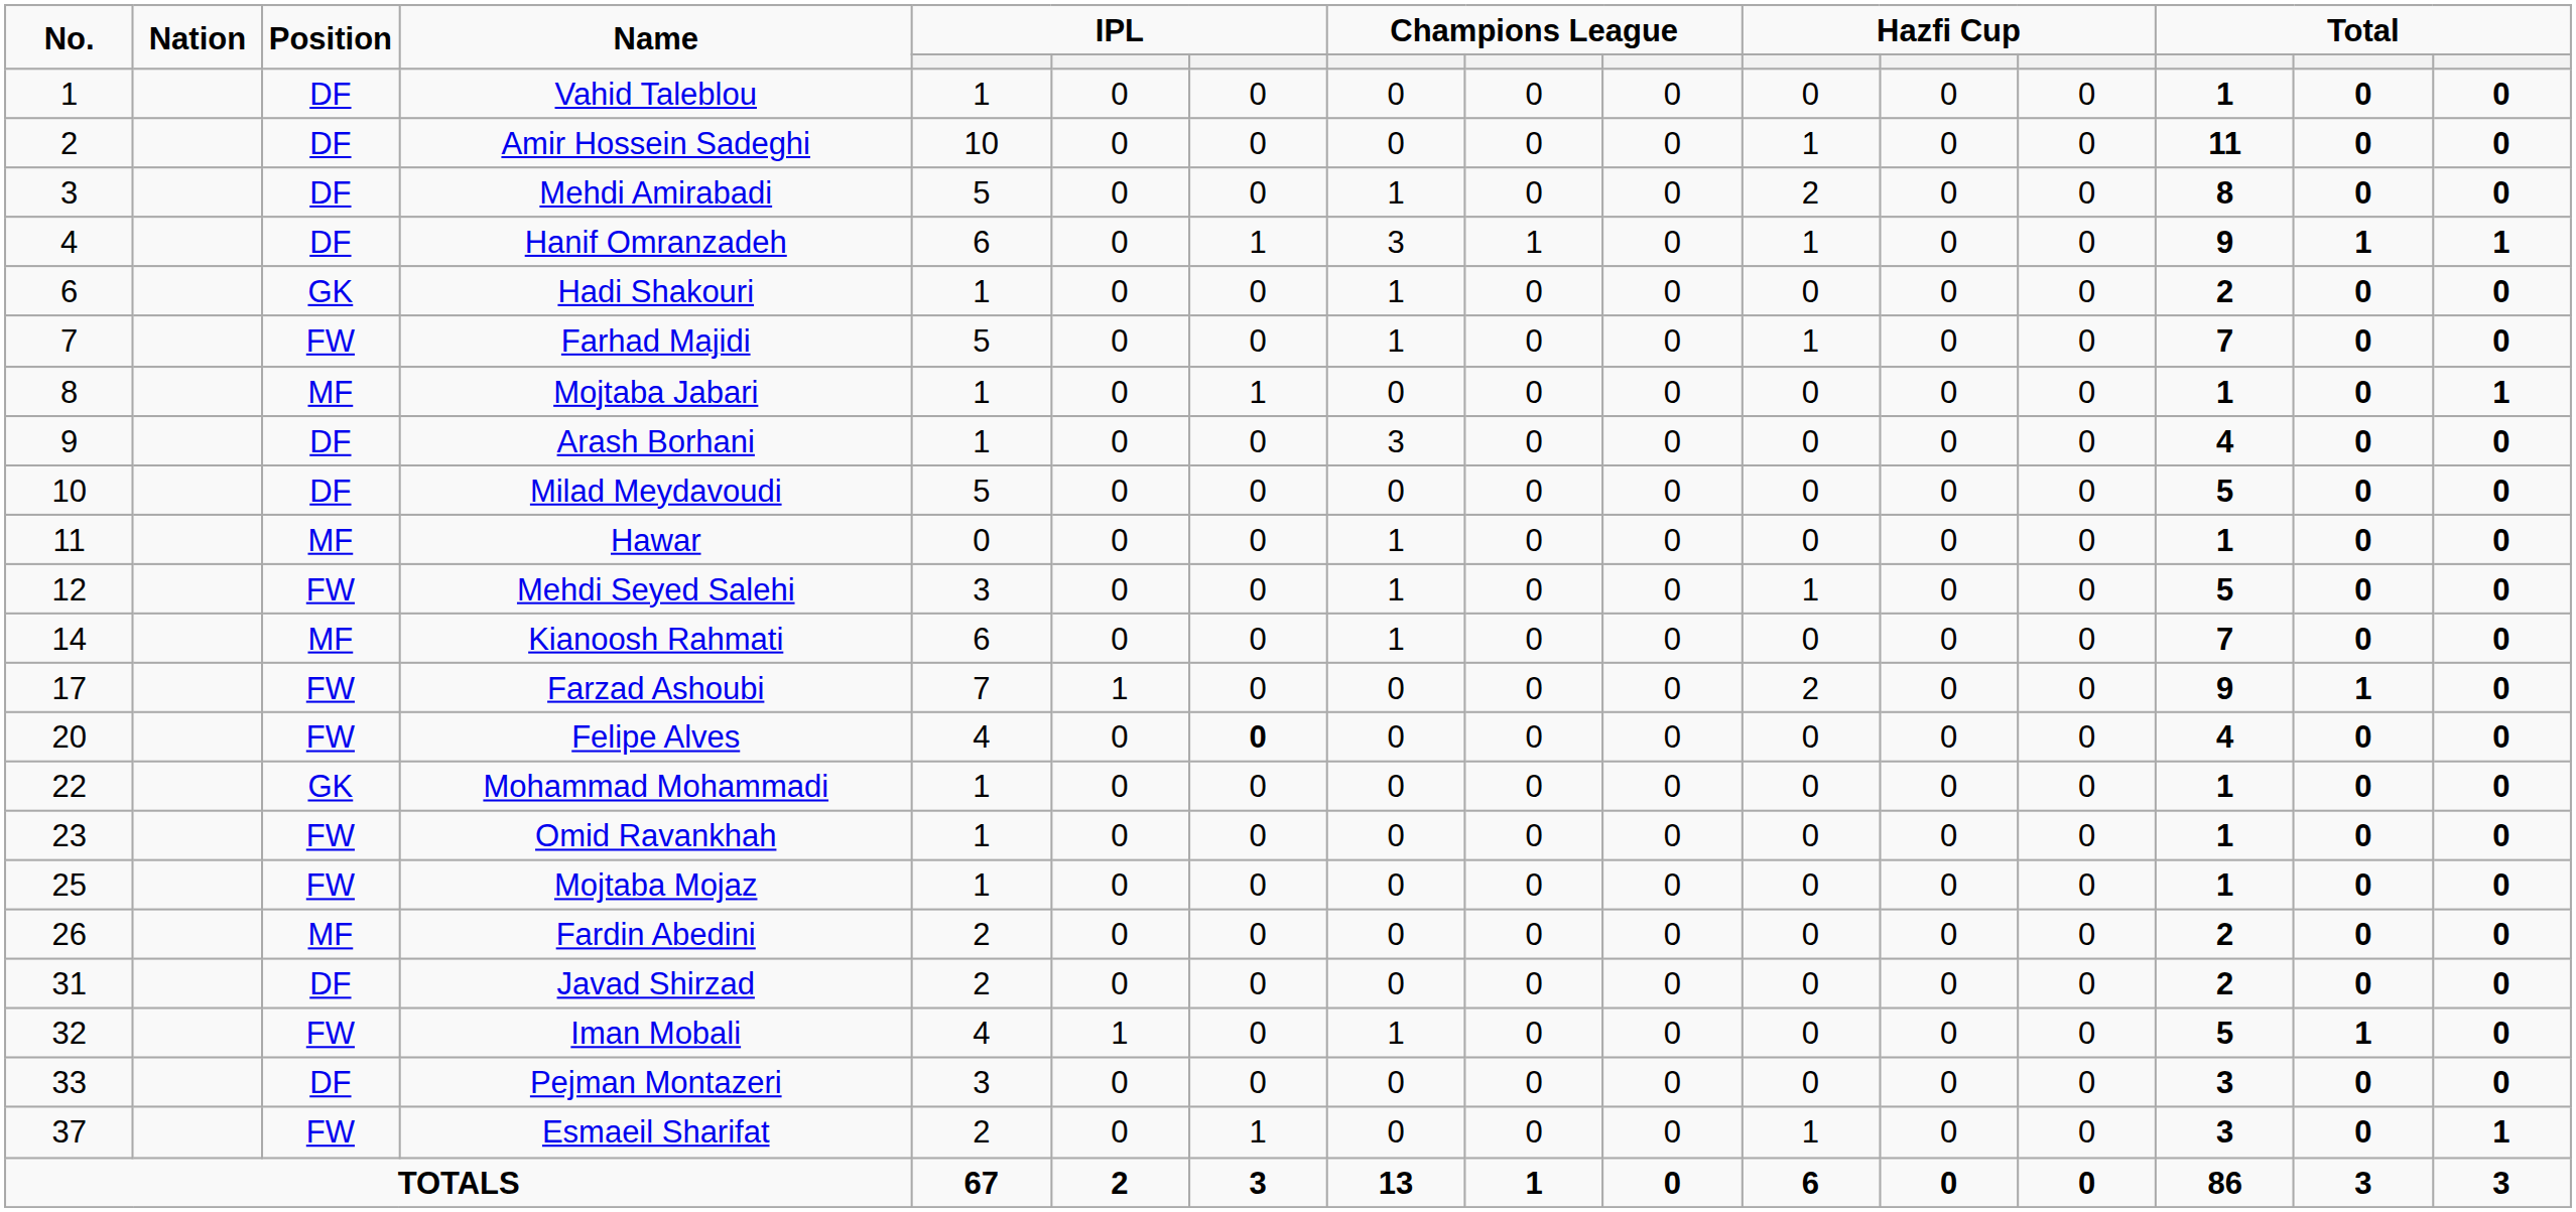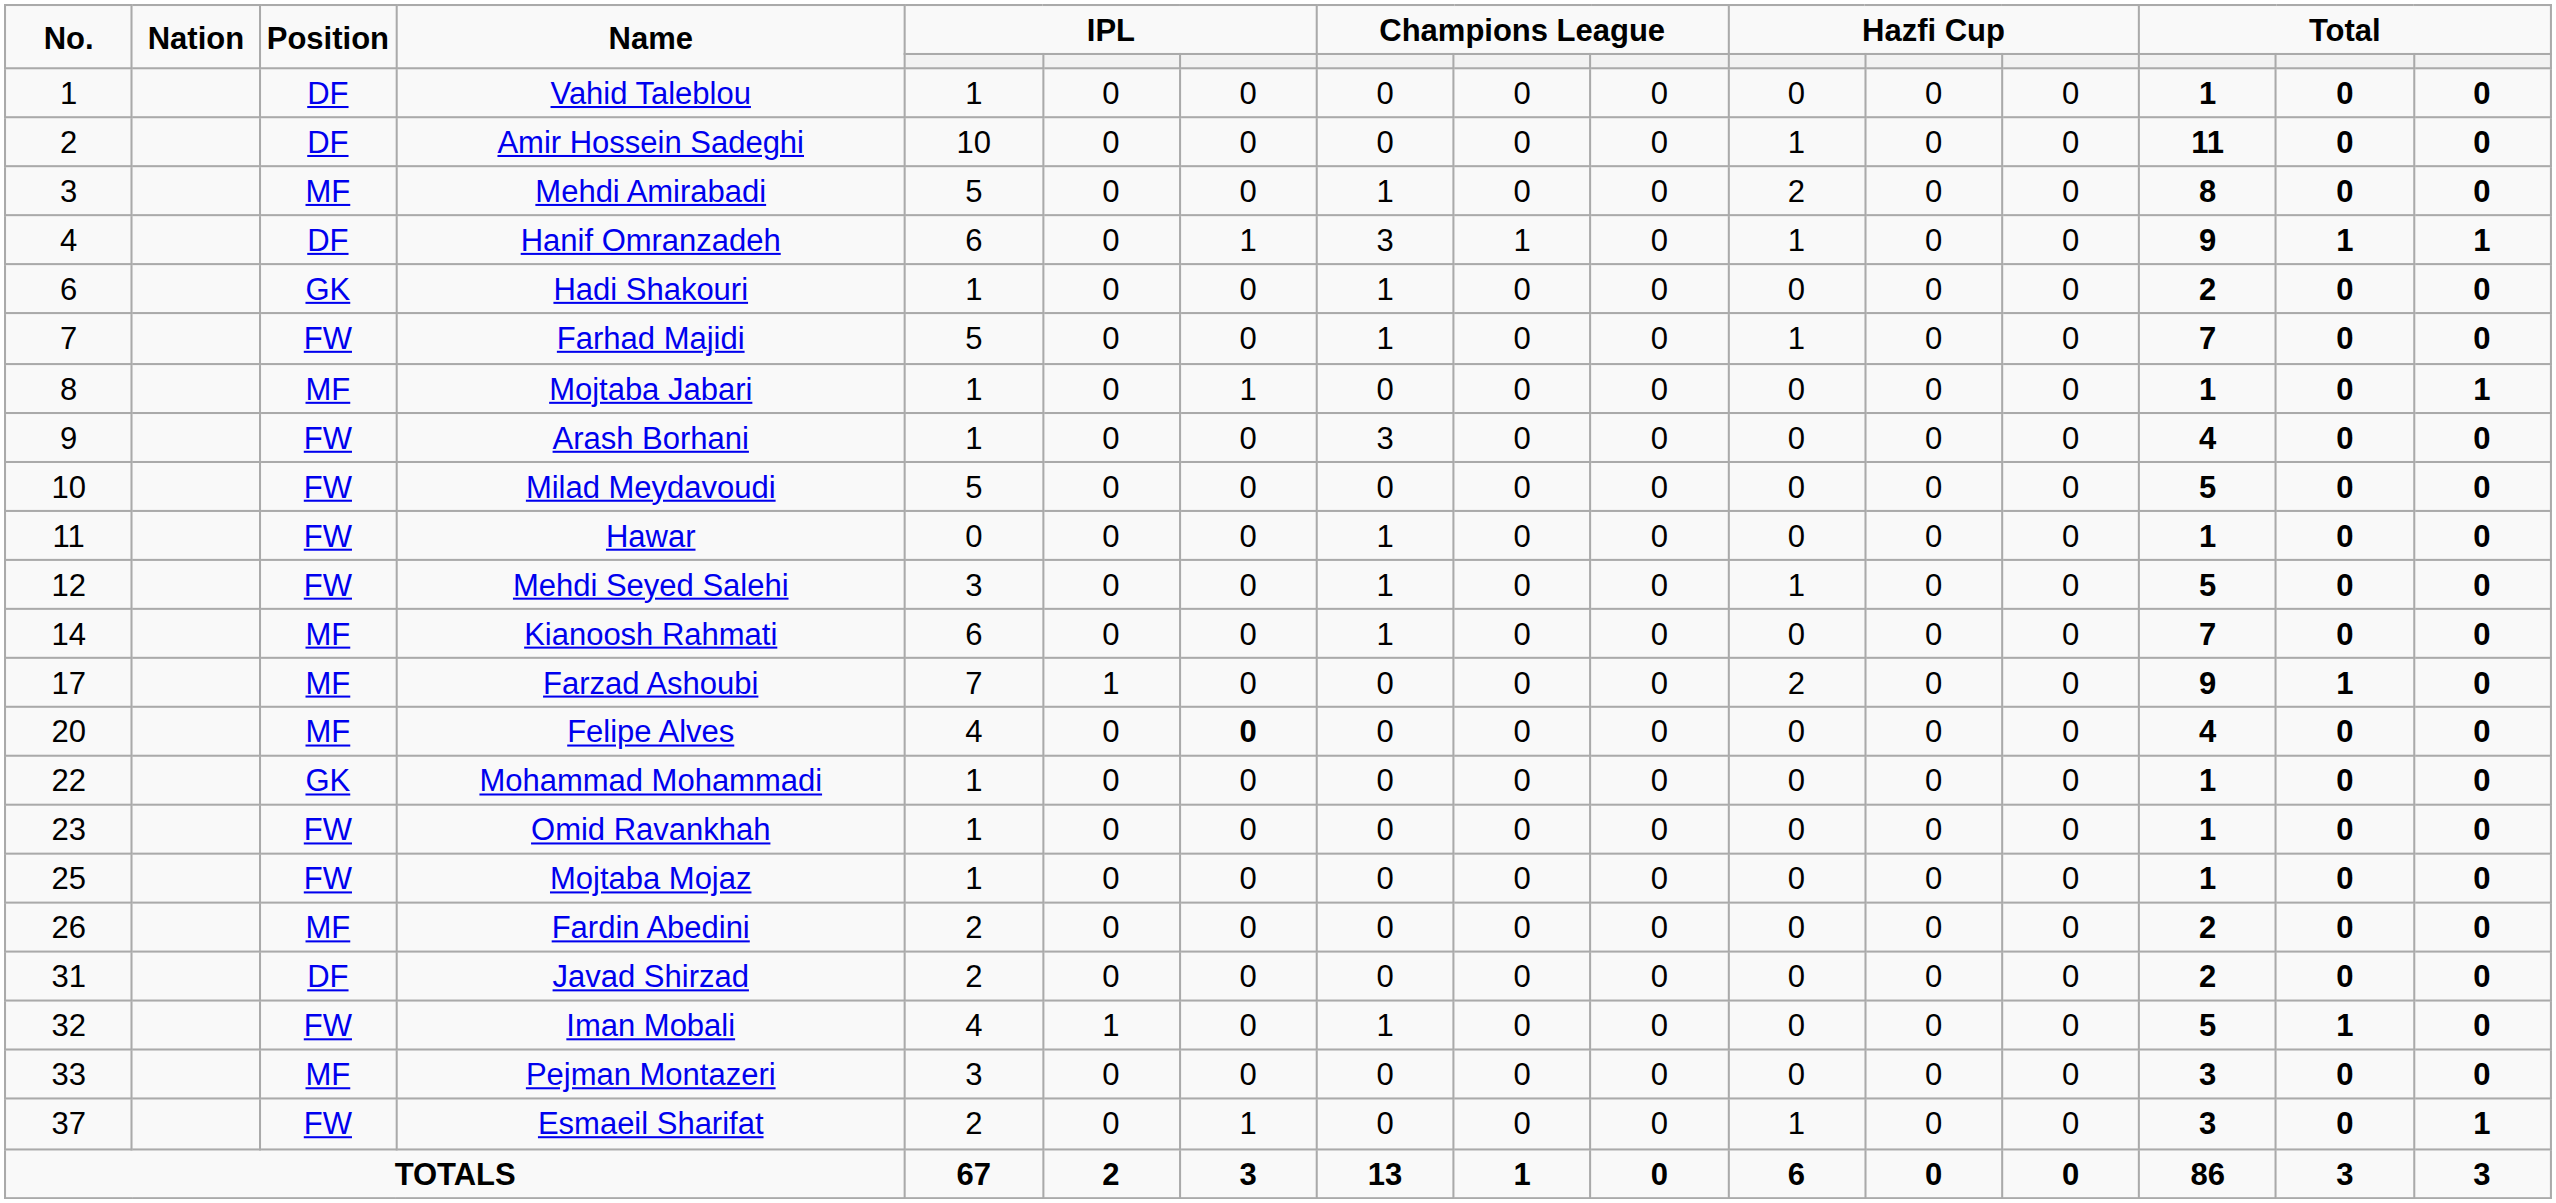Mehdi Amirabadi | Position: DF -> MF
Arash Borhani | Position: DF -> FW
Milad Meydavoudi | Position: DF -> FW
Hawar | Position: MF -> FW
Farzad Ashoubi | Position: FW -> MF
Felipe Alves | Position: FW -> MF
Pejman Montazeri | Position: DF -> MF
